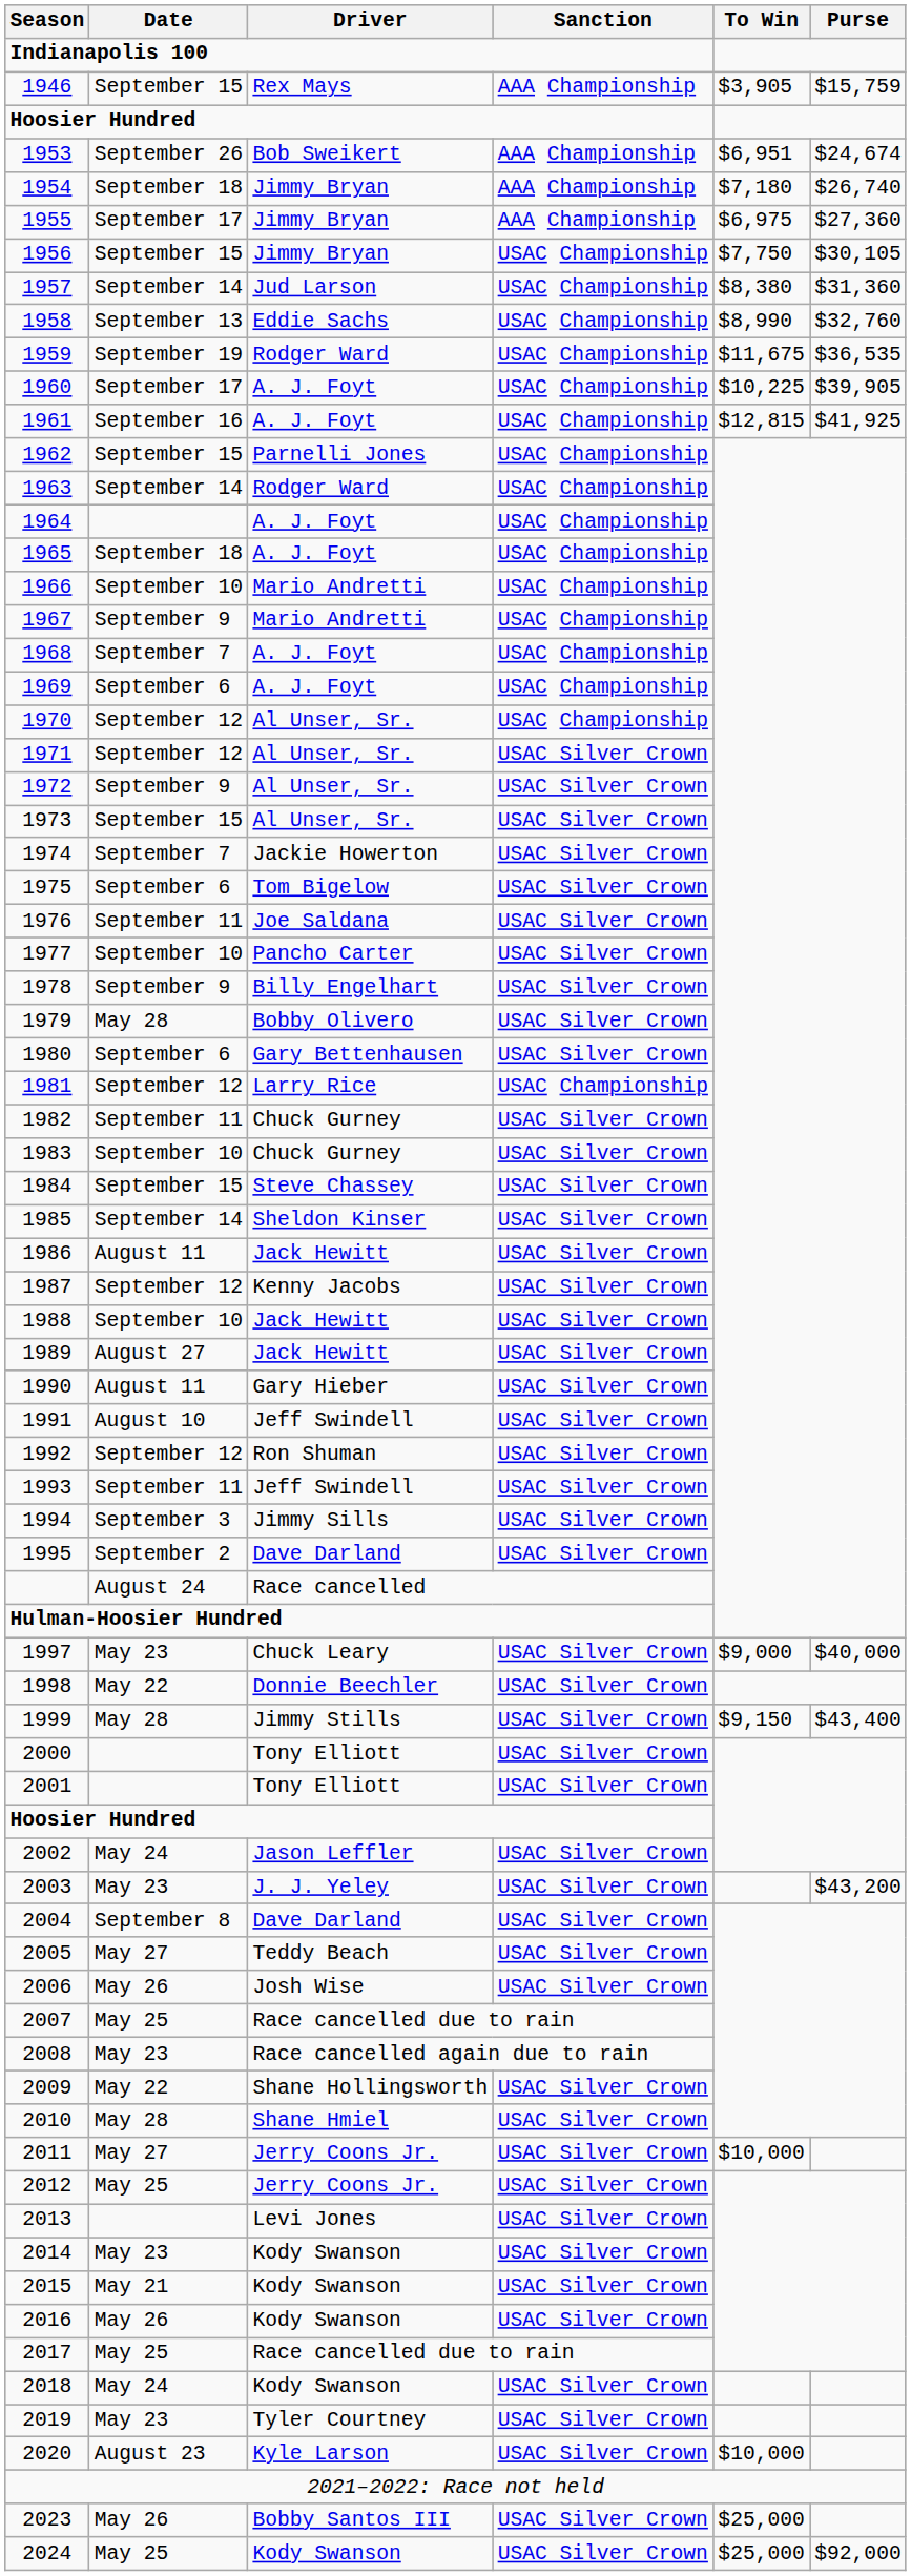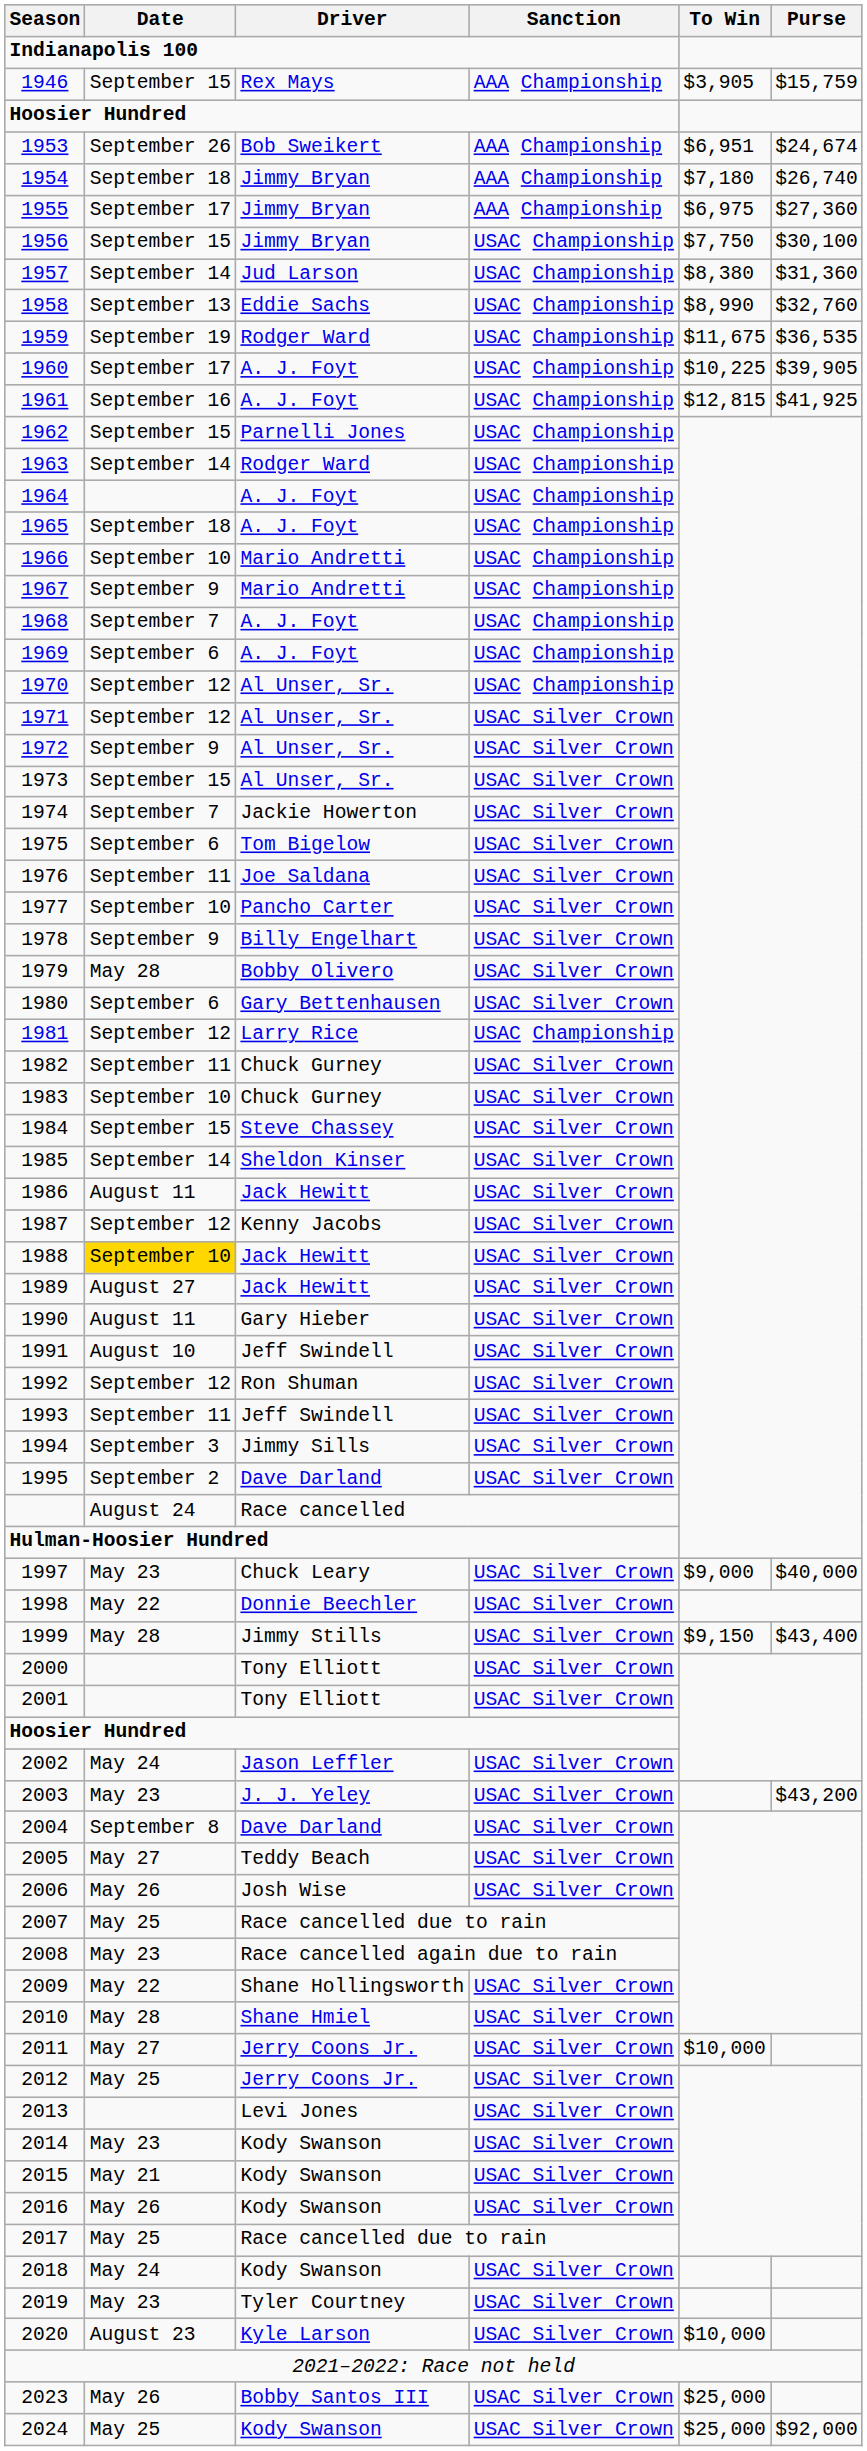1956 | Purse: $30,105 -> $30,100
1988 | Date: no background -> gold background
